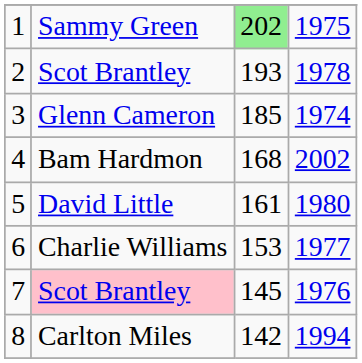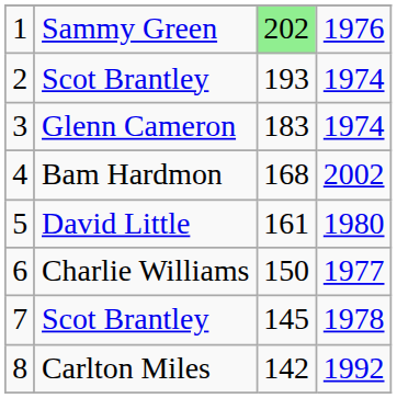1 | column 4: 1975 -> 1976
2 | column 4: 1978 -> 1974
3 | column 3: 185 -> 183
6 | column 3: 153 -> 150
7 | column 2: pink background -> no background
7 | column 4: 1976 -> 1978
8 | column 4: 1994 -> 1992
